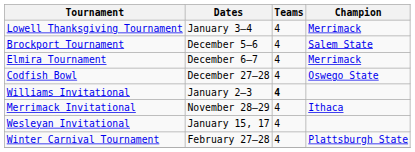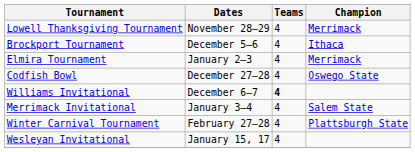Lowell Thanksgiving Tournament | Dates: January 3–4 -> November 28–29
Brockport Tournament | Champion: Salem State -> Ithaca
Elmira Tournament | Dates: December 6–7 -> January 2–3
Williams Invitational | Dates: January 2–3 -> December 6–7
Merrimack Invitational | Dates: November 28–29 -> January 3–4
Merrimack Invitational | Champion: Ithaca -> Salem State
rows swapped: Wesleyan Invitational <-> Winter Carnival Tournament
